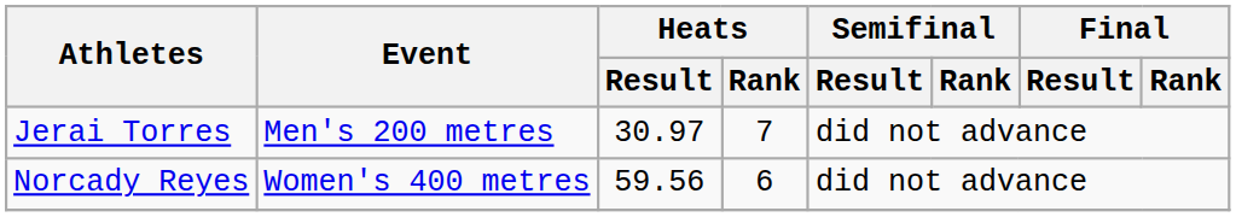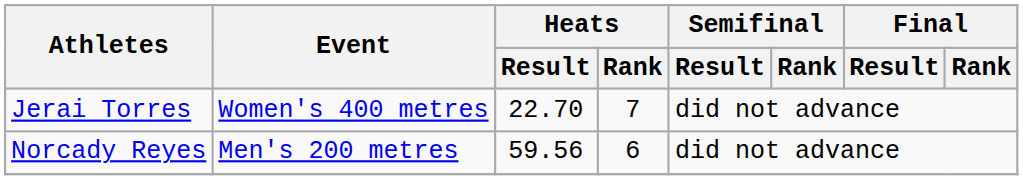Jerai Torres | Event: Men's 200 metres -> Women's 400 metres
Jerai Torres | Heats / Result: 30.97 -> 22.70
Norcady Reyes | Event: Women's 400 metres -> Men's 200 metres
